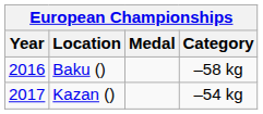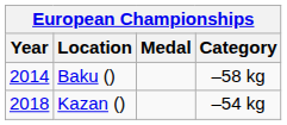Baku () | Year: 2016 -> 2014
Kazan () | Year: 2017 -> 2018
